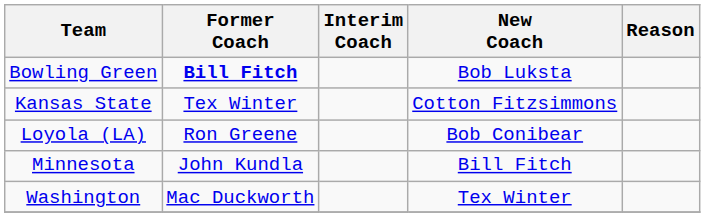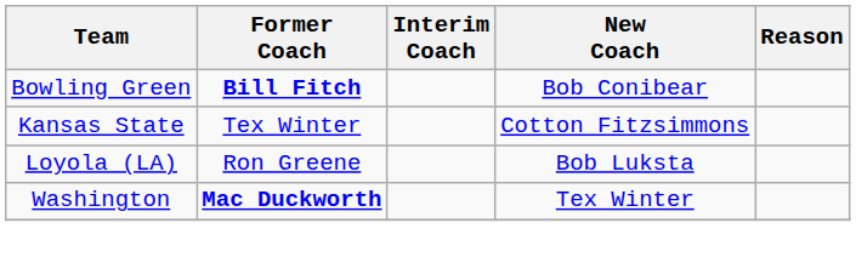Bowling Green | New Coach: Bob Luksta -> Bob Conibear
Loyola (LA) | New Coach: Bob Conibear -> Bob Luksta
- row: Minnesota | John Kundla | Bill Fitch
Washington | Former Coach: normal -> bold
